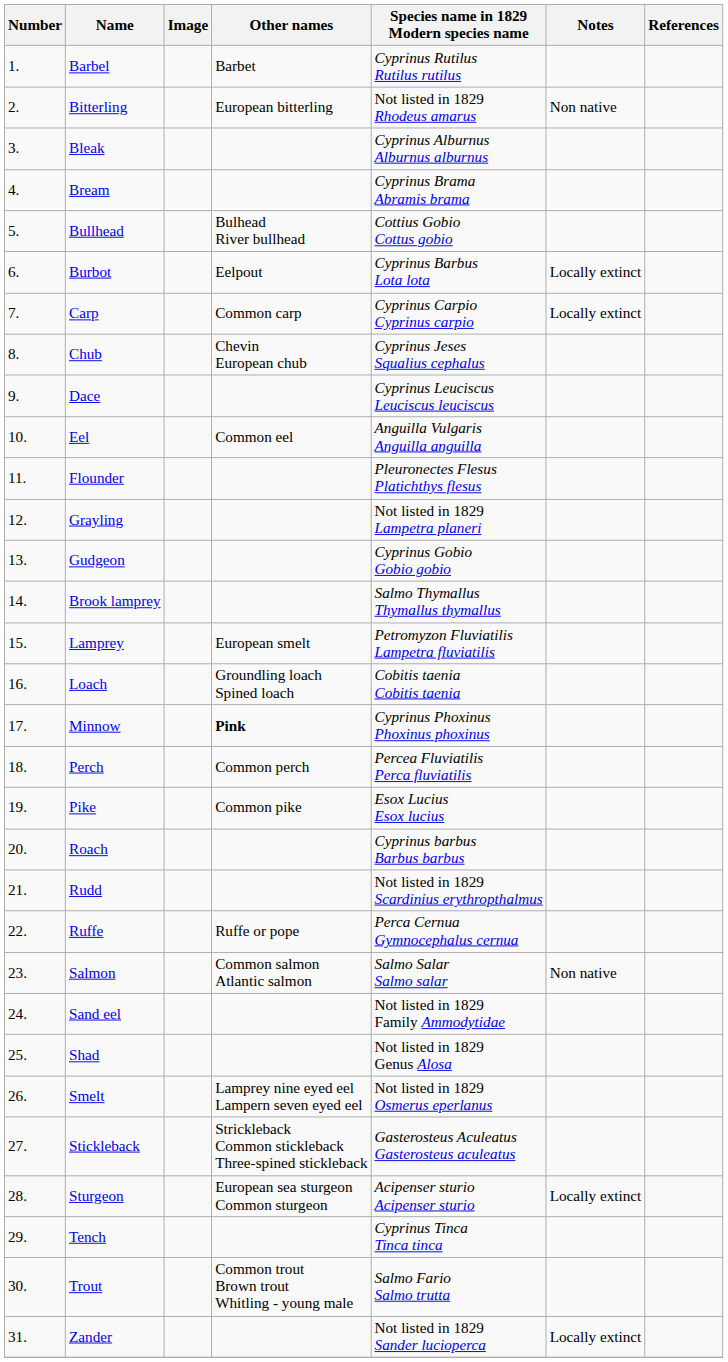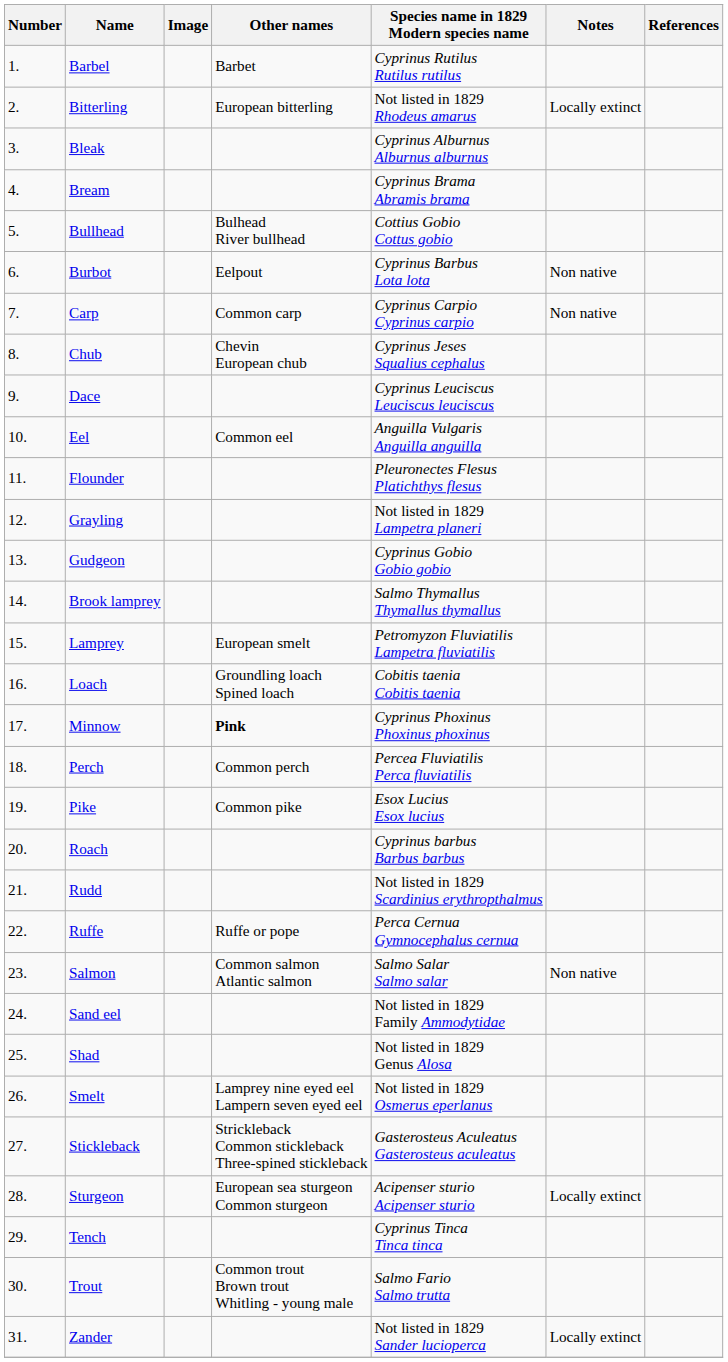Bitterling | Notes: Non native -> Locally extinct
Burbot | Notes: Locally extinct -> Non native
Carp | Notes: Locally extinct -> Non native
